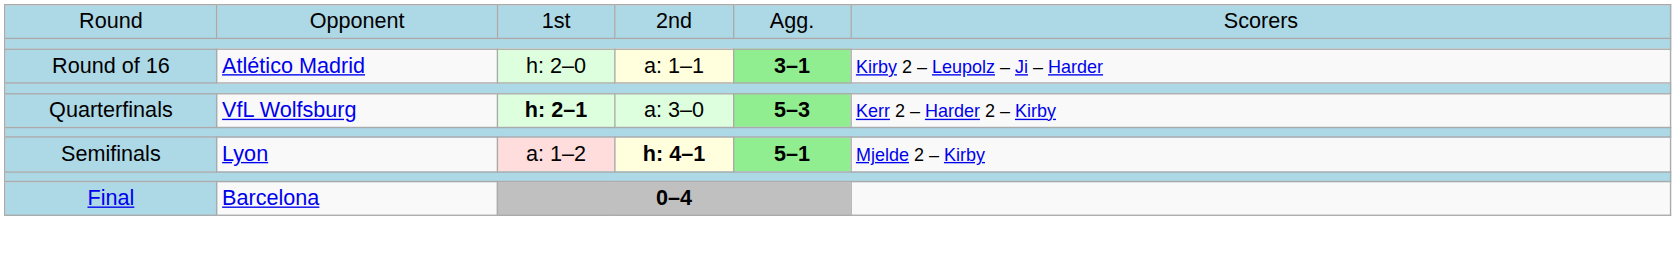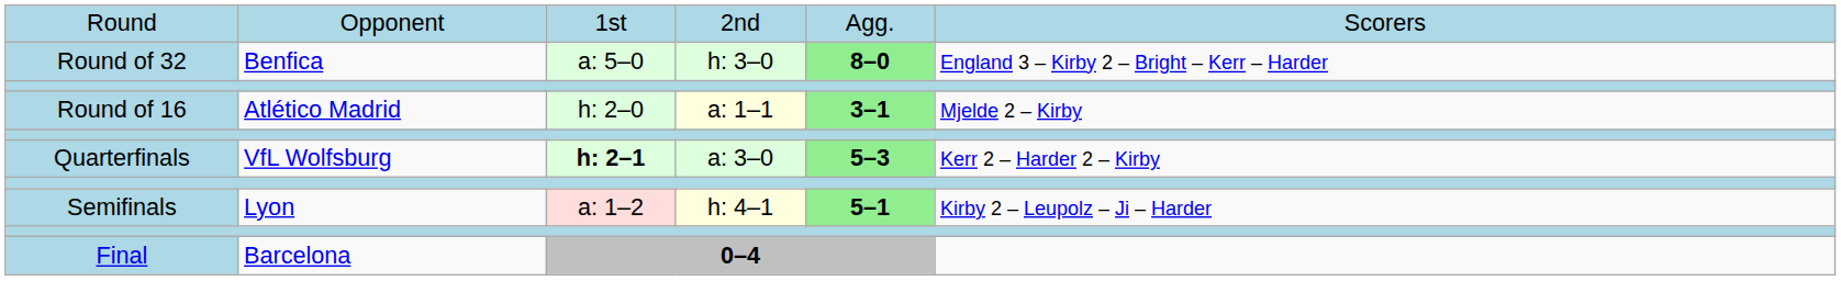+ row: Round of 32 | Benfica | a: 5–0 | h: 3–0 | 8–0 | England 3 – Kirby 2 – Bright – Kerr – Harder
Round of 16 | column 6: Kirby 2 – Leupolz – Ji – Harder -> Mjelde 2 – Kirby
Semifinals | column 4: bold -> normal
Semifinals | column 6: Mjelde 2 – Kirby -> Kirby 2 – Leupolz – Ji – Harder
